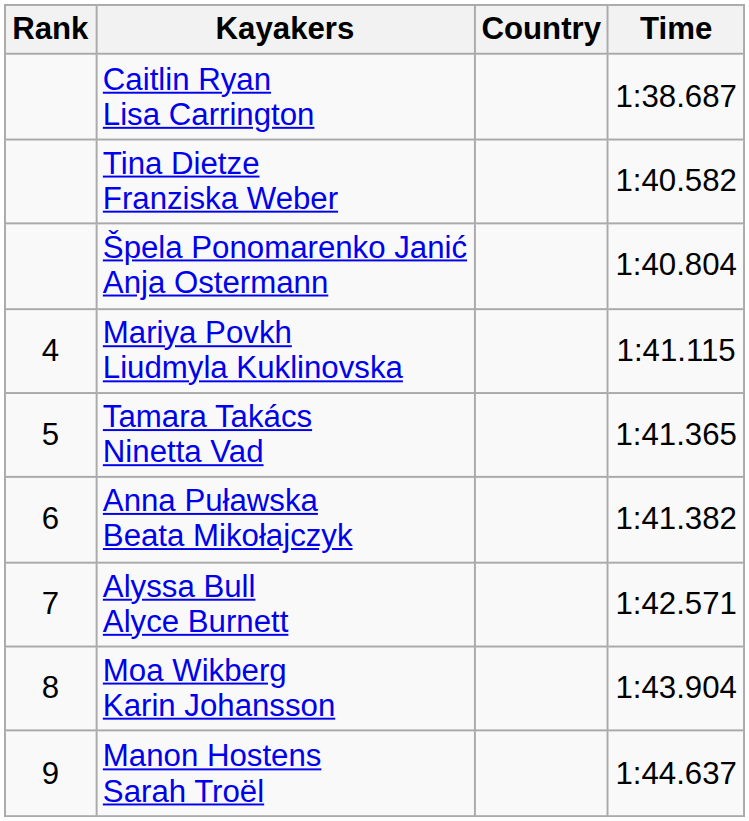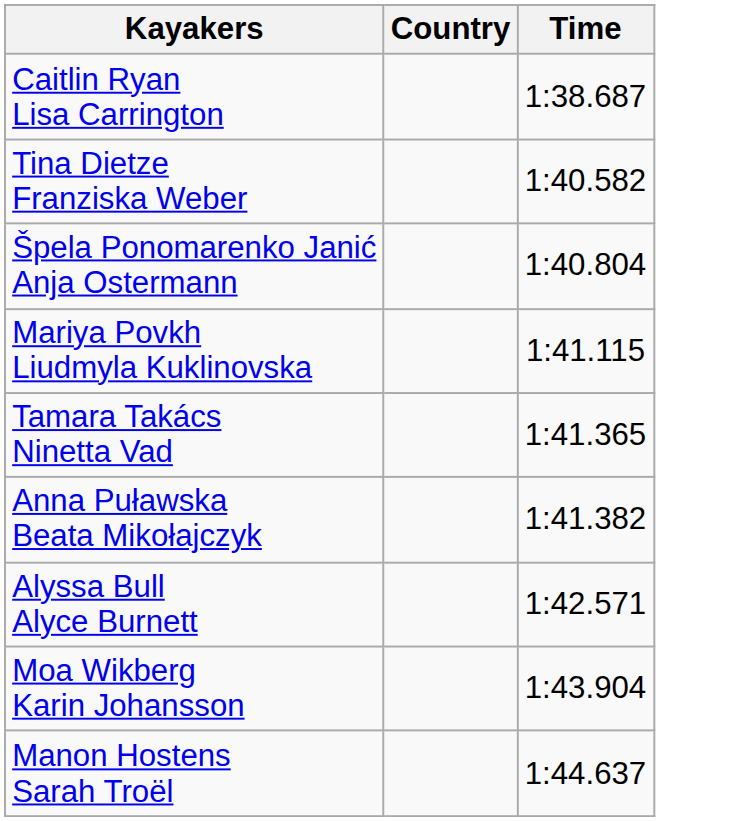- column: Rank | 4 | 5 | 6 | 7 | 8 | 9
